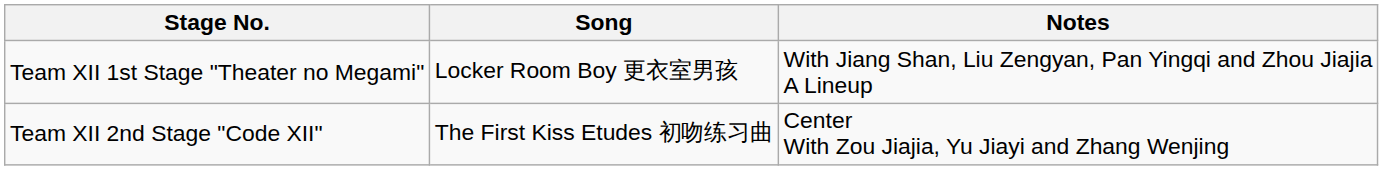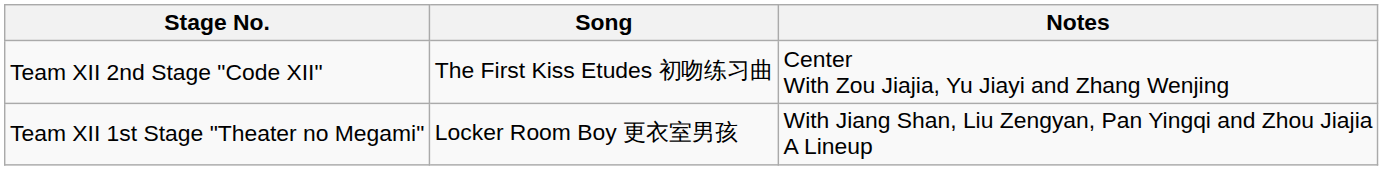rows swapped: Team XII 1st Stage "Theater no Megami" <-> Team XII 2nd Stage "Code XII"
